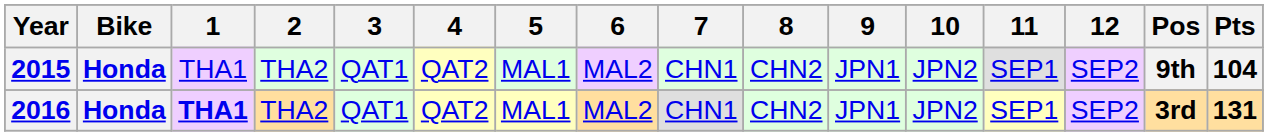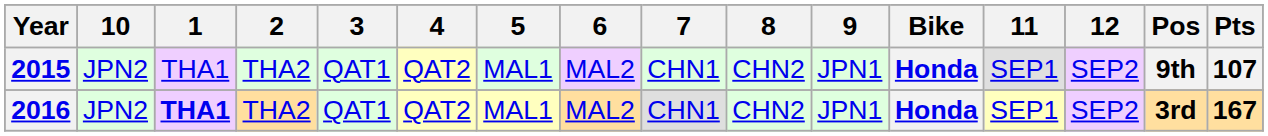columns swapped: Bike <-> 10
2015 | Pts: 104 -> 107
2016 | Pts: 131 -> 167
